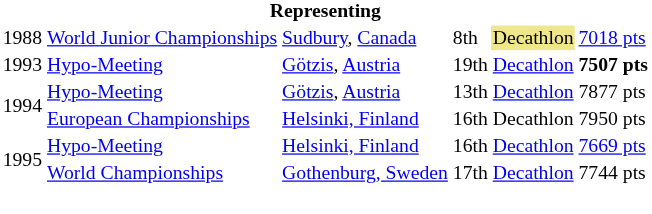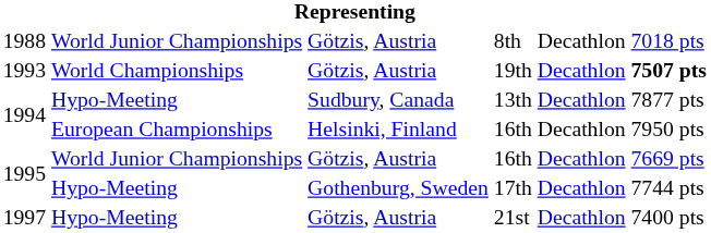8th | column 3: Sudbury, Canada -> Götzis, Austria
8th | column 5: khaki background -> no background
19th | column 2: Hypo-Meeting -> World Championships
13th | column 3: Götzis, Austria -> Sudbury, Canada
1995 / 16th | column 2: Hypo-Meeting -> World Junior Championships
1995 / 16th | column 3: Helsinki, Finland -> Götzis, Austria
17th | column 2: World Championships -> Hypo-Meeting
+ row: 1997 | Hypo-Meeting | Götzis, Austria | 21st | Decathlon | 7400 pts
